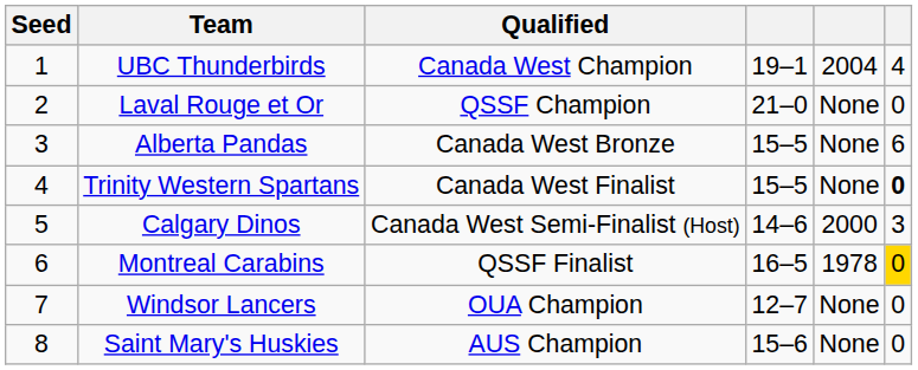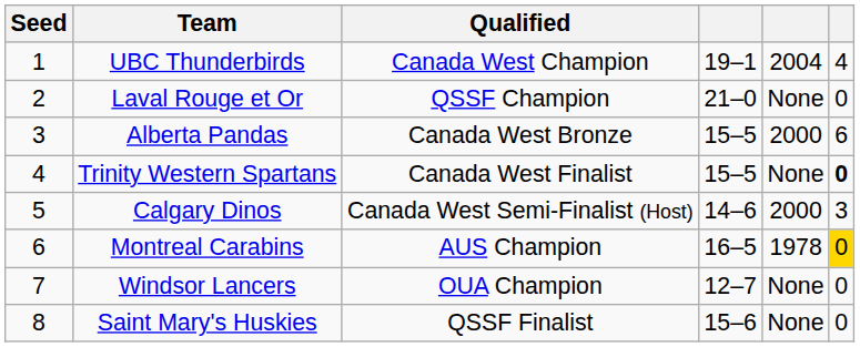Alberta Pandas | column 5: None -> 2000
Montreal Carabins | Qualified: QSSF Finalist -> AUS Champion
Saint Mary's Huskies | Qualified: AUS Champion -> QSSF Finalist
